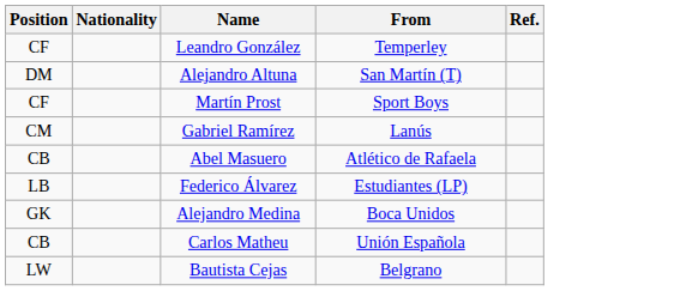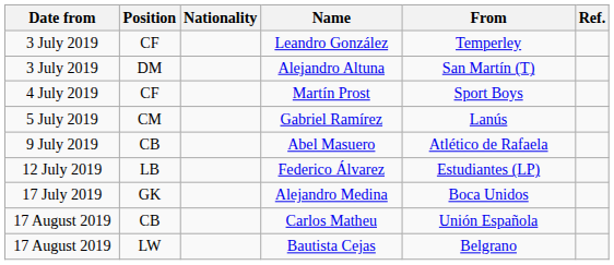+ column: Date from | 3 July 2019 | 3 July 2019 | 4 July 2019 | 5 July 2019 | 9 July 2019 | 12 July 2019 | 17 July 2019 | 17 August 2019 | 17 August 2019
